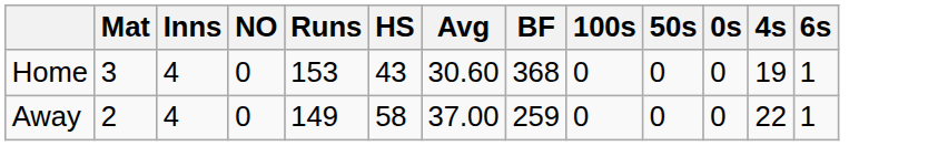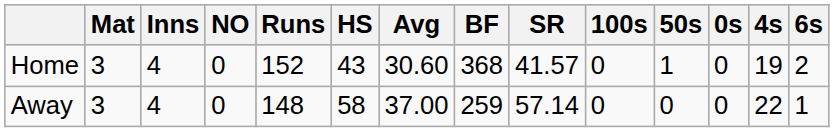+ column: SR | 41.57 | 57.14
Home | Runs: 153 -> 152
Home | 50s: 0 -> 1
Home | 6s: 1 -> 2
Away | Mat: 2 -> 3
Away | Runs: 149 -> 148
